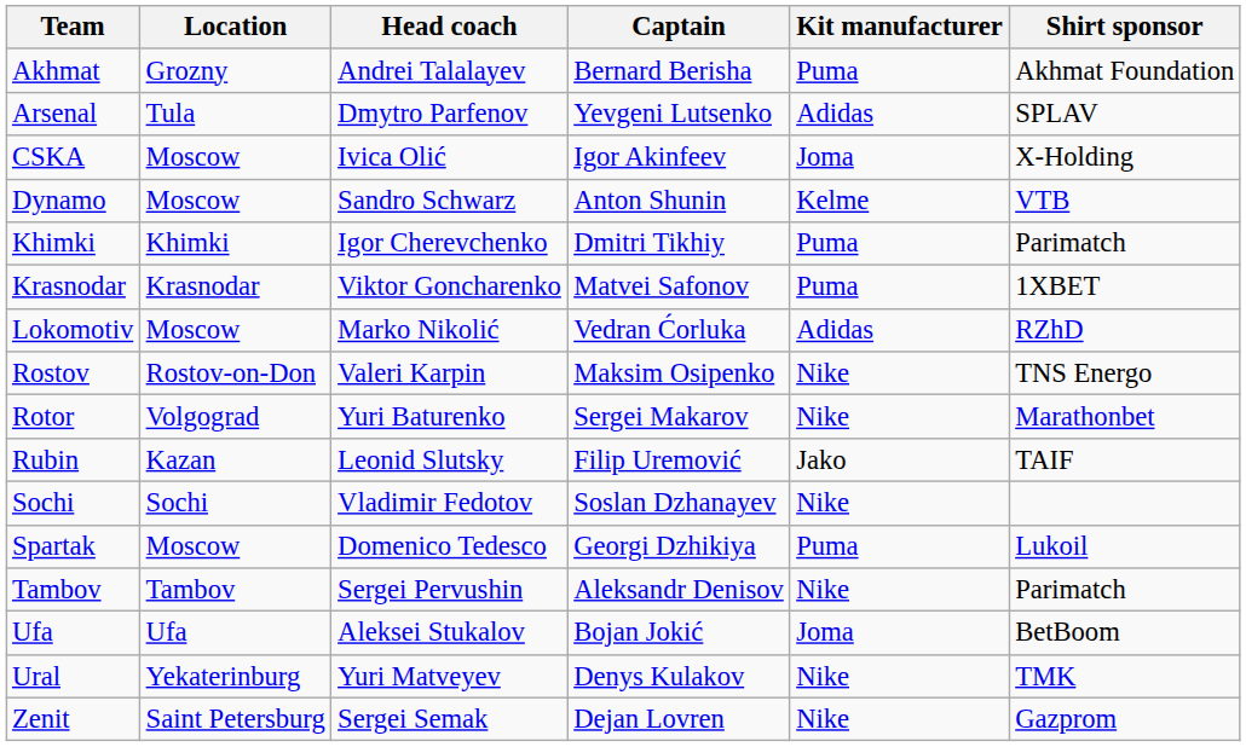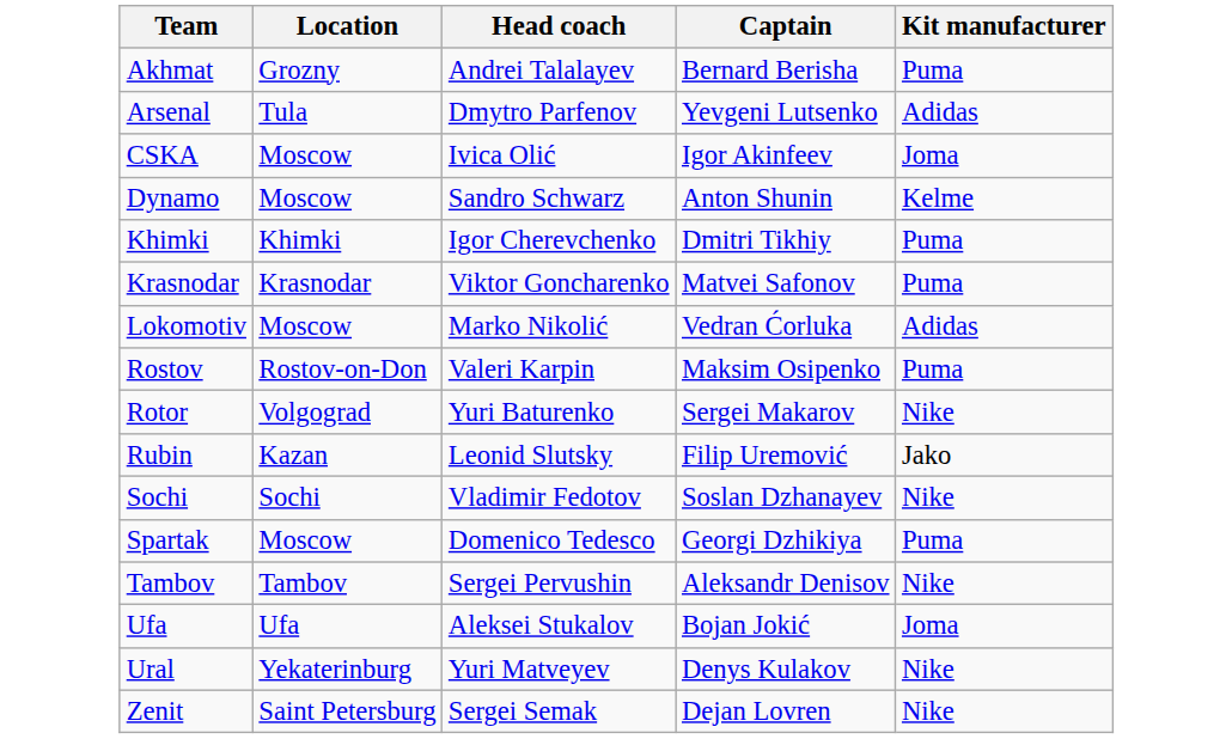- column: Shirt sponsor | Akhmat Foundation | SPLAV | X-Holding | VTB | Parimatch | 1XBET | RZhD | TNS Energo | Marathonbet | TAIF | Lukoil | Parimatch | BetBoom | TMK | Gazprom
Rostov | Kit manufacturer: Nike -> Puma
